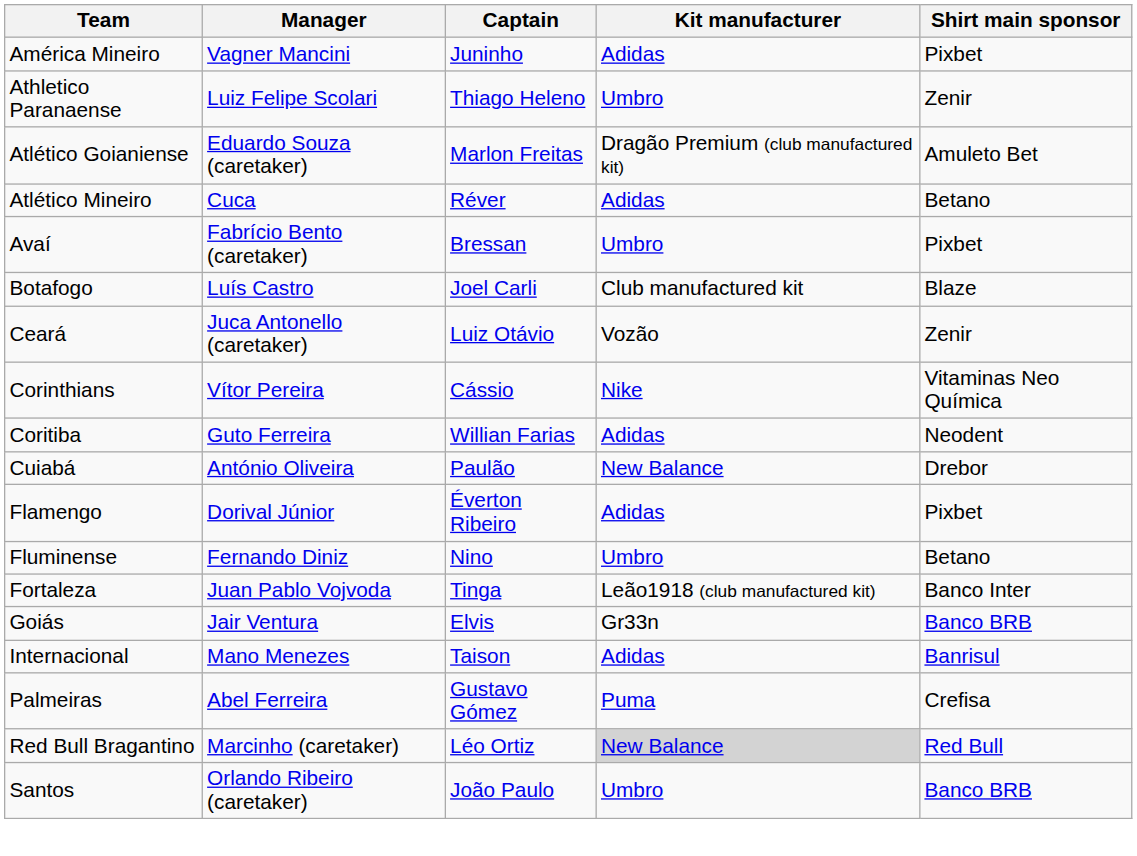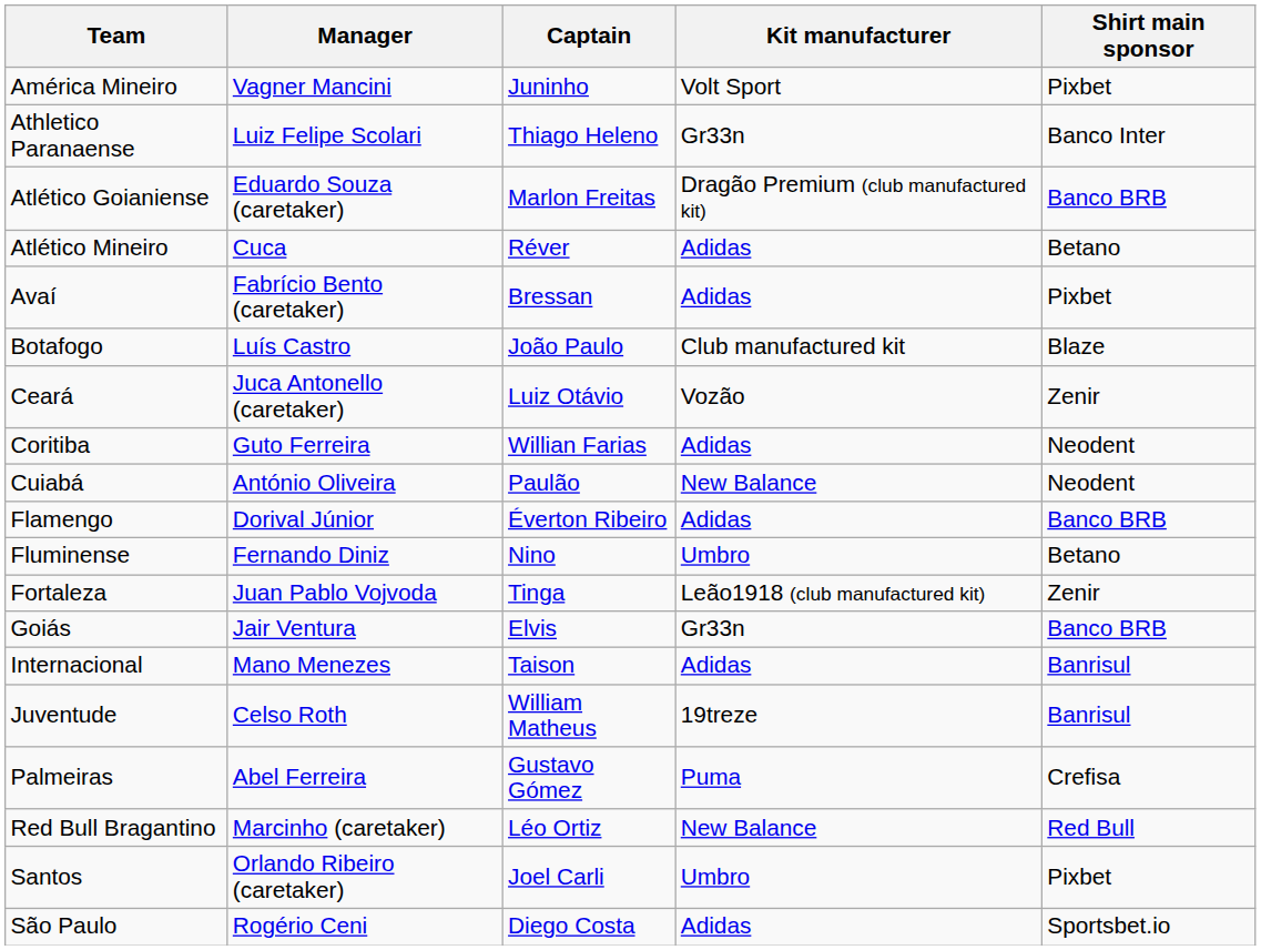América Mineiro | Kit manufacturer: Adidas -> Volt Sport
Athletico Paranaense | Kit manufacturer: Umbro -> Gr33n
Athletico Paranaense | Shirt main sponsor: Zenir -> Banco Inter
Atlético Goianiense | Shirt main sponsor: Amuleto Bet -> Banco BRB
Avaí | Kit manufacturer: Umbro -> Adidas
Botafogo | Captain: Joel Carli -> João Paulo
- row: Corinthians | Vítor Pereira | Cássio | Nike | Vitaminas Neo Química
Cuiabá | Shirt main sponsor: Drebor -> Neodent
Flamengo | Shirt main sponsor: Pixbet -> Banco BRB
Fortaleza | Shirt main sponsor: Banco Inter -> Zenir
+ row: Juventude | Celso Roth | William Matheus | 19treze | Banrisul
Red Bull Bragantino | Kit manufacturer: lightgrey background -> no background
Santos | Captain: João Paulo -> Joel Carli
Santos | Shirt main sponsor: Banco BRB -> Pixbet
+ row: São Paulo | Rogério Ceni | Diego Costa | Adidas | Sportsbet.io
